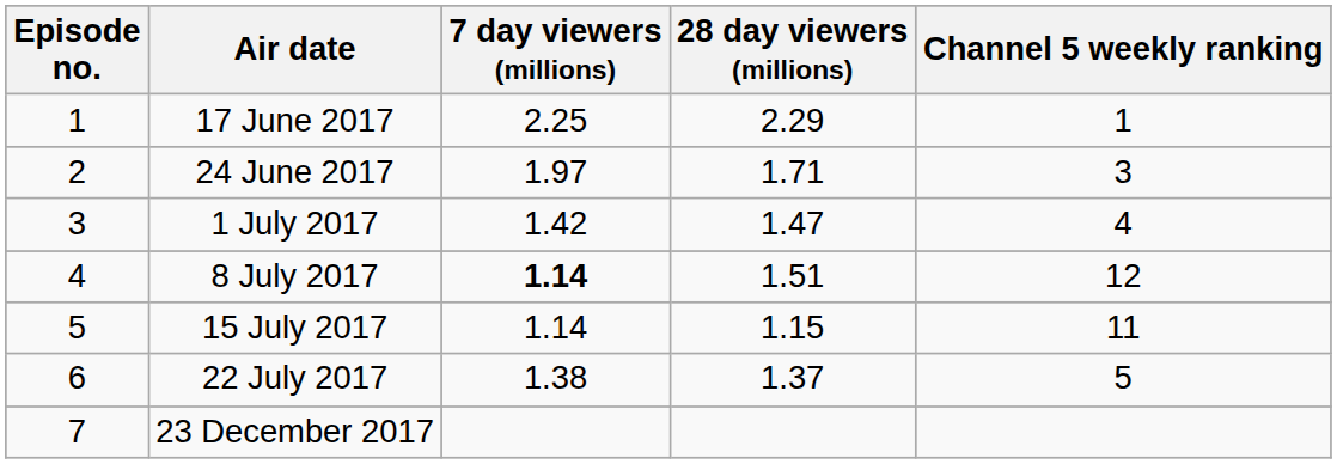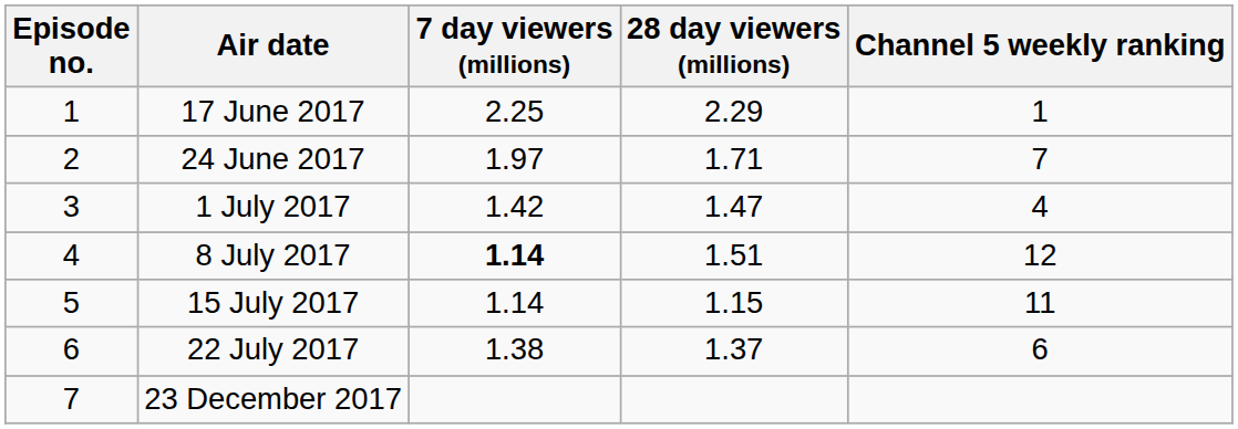24 June 2017 | Channel 5 weekly ranking: 3 -> 7
22 July 2017 | Channel 5 weekly ranking: 5 -> 6
